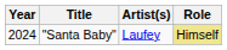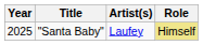"Santa Baby" | Year: 2024 -> 2025
